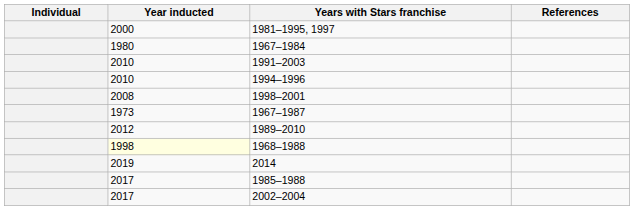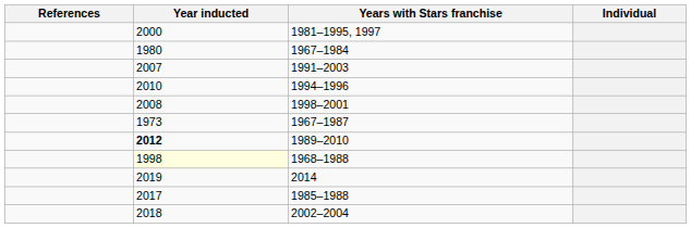columns swapped: Individual <-> References
1991–2003 | Year inducted: 2010 -> 2007
1989–2010 | Year inducted: normal -> bold
2002–2004 | Year inducted: 2017 -> 2018
